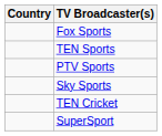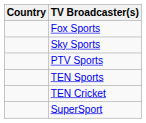rows swapped: Sky Sports <-> TEN Sports
